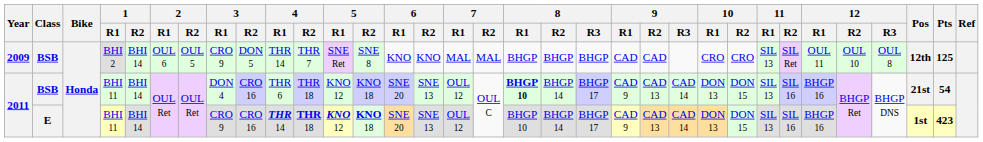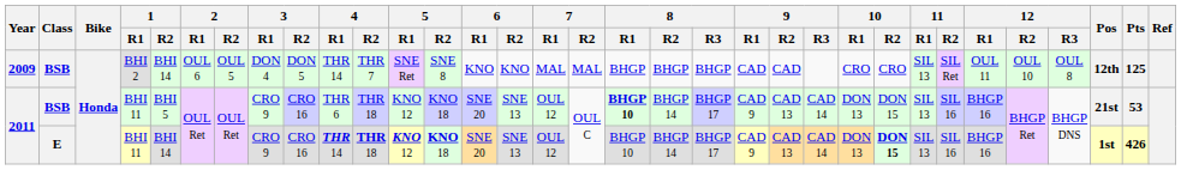2009 | 3 / R1: CRO 9 -> DON 4
2011 / BSB | 1 / R2: BHI 14 -> BHI 5
2011 / BSB | 3 / R1: DON 4 -> CRO 9
2011 / BSB | Pts: 54 -> 53
2011 / E | 10 / R2: normal -> bold
2011 / E | Pts: 423 -> 426
